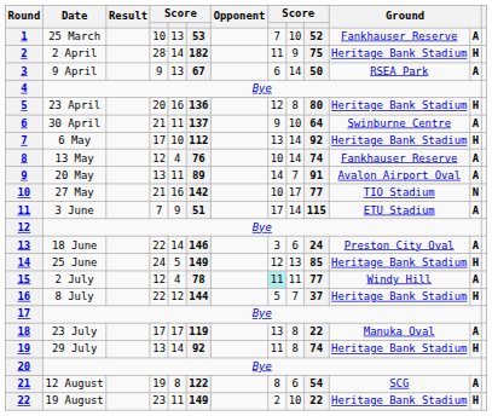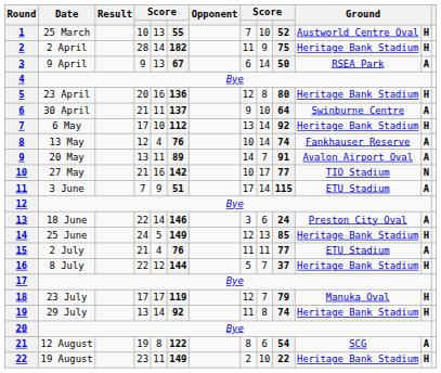1 | column 6: 53 -> 55
1 | column 11: Fankhauser Reserve -> Austworld Centre Oval
1 | column 12: A -> H
15 | column 4: 12 -> 21
15 | column 6: 78 -> 76
15 | column 8: paleturquoise background -> no background
15 | column 11: Windy Hill -> ETU Stadium
18 | column 8: 13 -> 12
18 | column 9: 8 -> 7
18 | column 10: 22 -> 79
18 | column 12: A -> H
